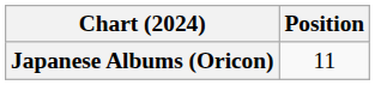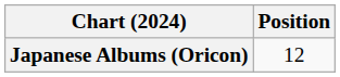Japanese Albums (Oricon) | Position: 11 -> 12
